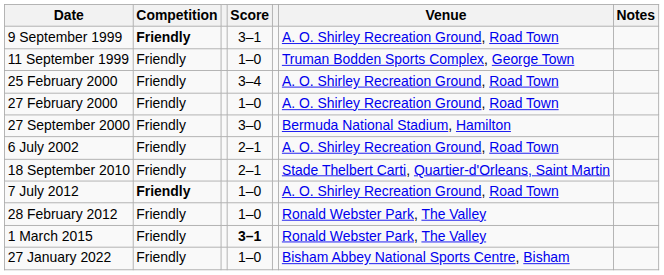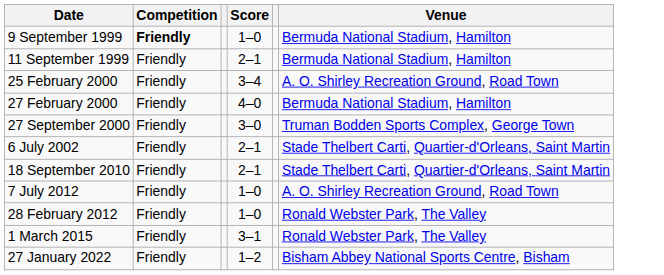- column: Notes
9 September 1999 | Score: 3–1 -> 1–0
9 September 1999 | Venue: A. O. Shirley Recreation Ground, Road Town -> Bermuda National Stadium, Hamilton
11 September 1999 | Score: 1–0 -> 2–1
11 September 1999 | Venue: Truman Bodden Sports Complex, George Town -> Bermuda National Stadium, Hamilton
27 February 2000 | Score: 1–0 -> 4–0
27 February 2000 | Venue: A. O. Shirley Recreation Ground, Road Town -> Bermuda National Stadium, Hamilton
27 September 2000 | Venue: Bermuda National Stadium, Hamilton -> Truman Bodden Sports Complex, George Town
6 July 2002 | Venue: A. O. Shirley Recreation Ground, Road Town -> Stade Thelbert Carti, Quartier-d'Orleans, Saint Martin
7 July 2012 | Competition: bold -> normal
1 March 2015 | Score: bold -> normal
27 January 2022 | Score: 1–0 -> 1–2
